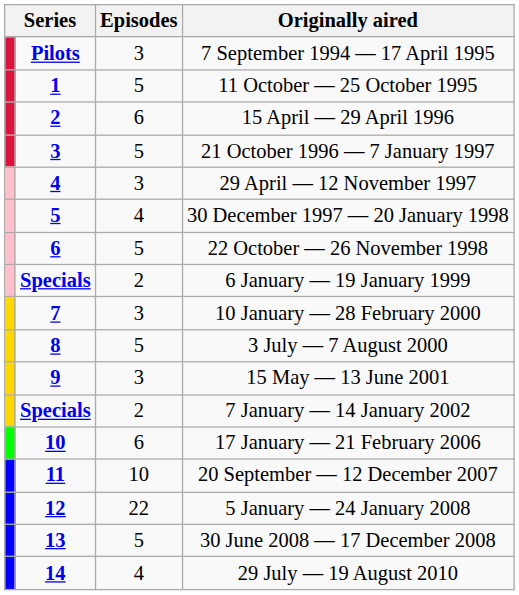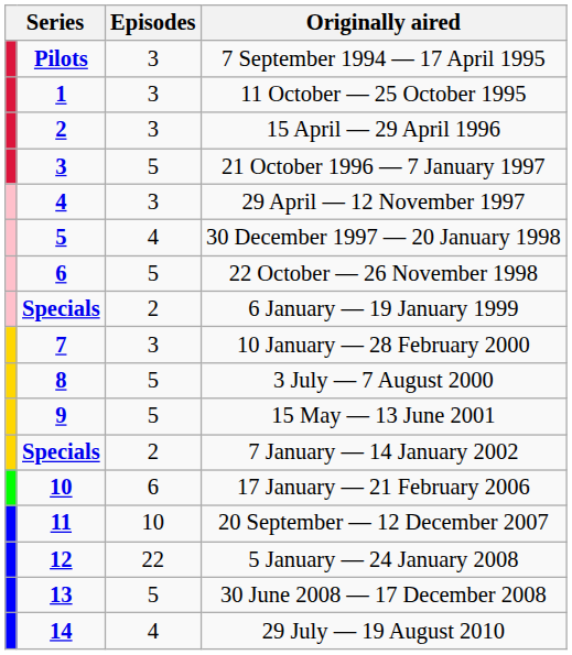11 October — 25 October 1995 | Episodes: 5 -> 3
15 April — 29 April 1996 | Episodes: 6 -> 3
15 May — 13 June 2001 | Episodes: 3 -> 5
